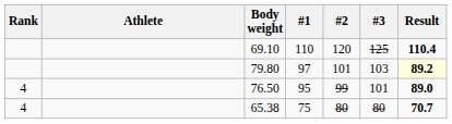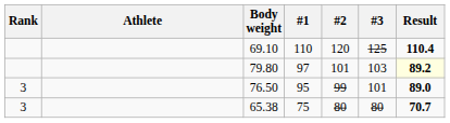76.50 | Rank: 4 -> 3
65.38 | Rank: 4 -> 3
